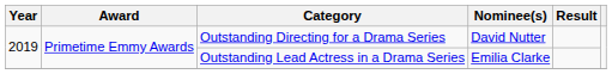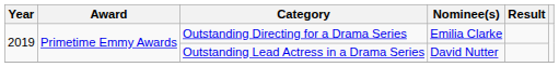Outstanding Directing for a Drama Series | Nominee(s): David Nutter -> Emilia Clarke
Outstanding Lead Actress in a Drama Series | Nominee(s): Emilia Clarke -> David Nutter
